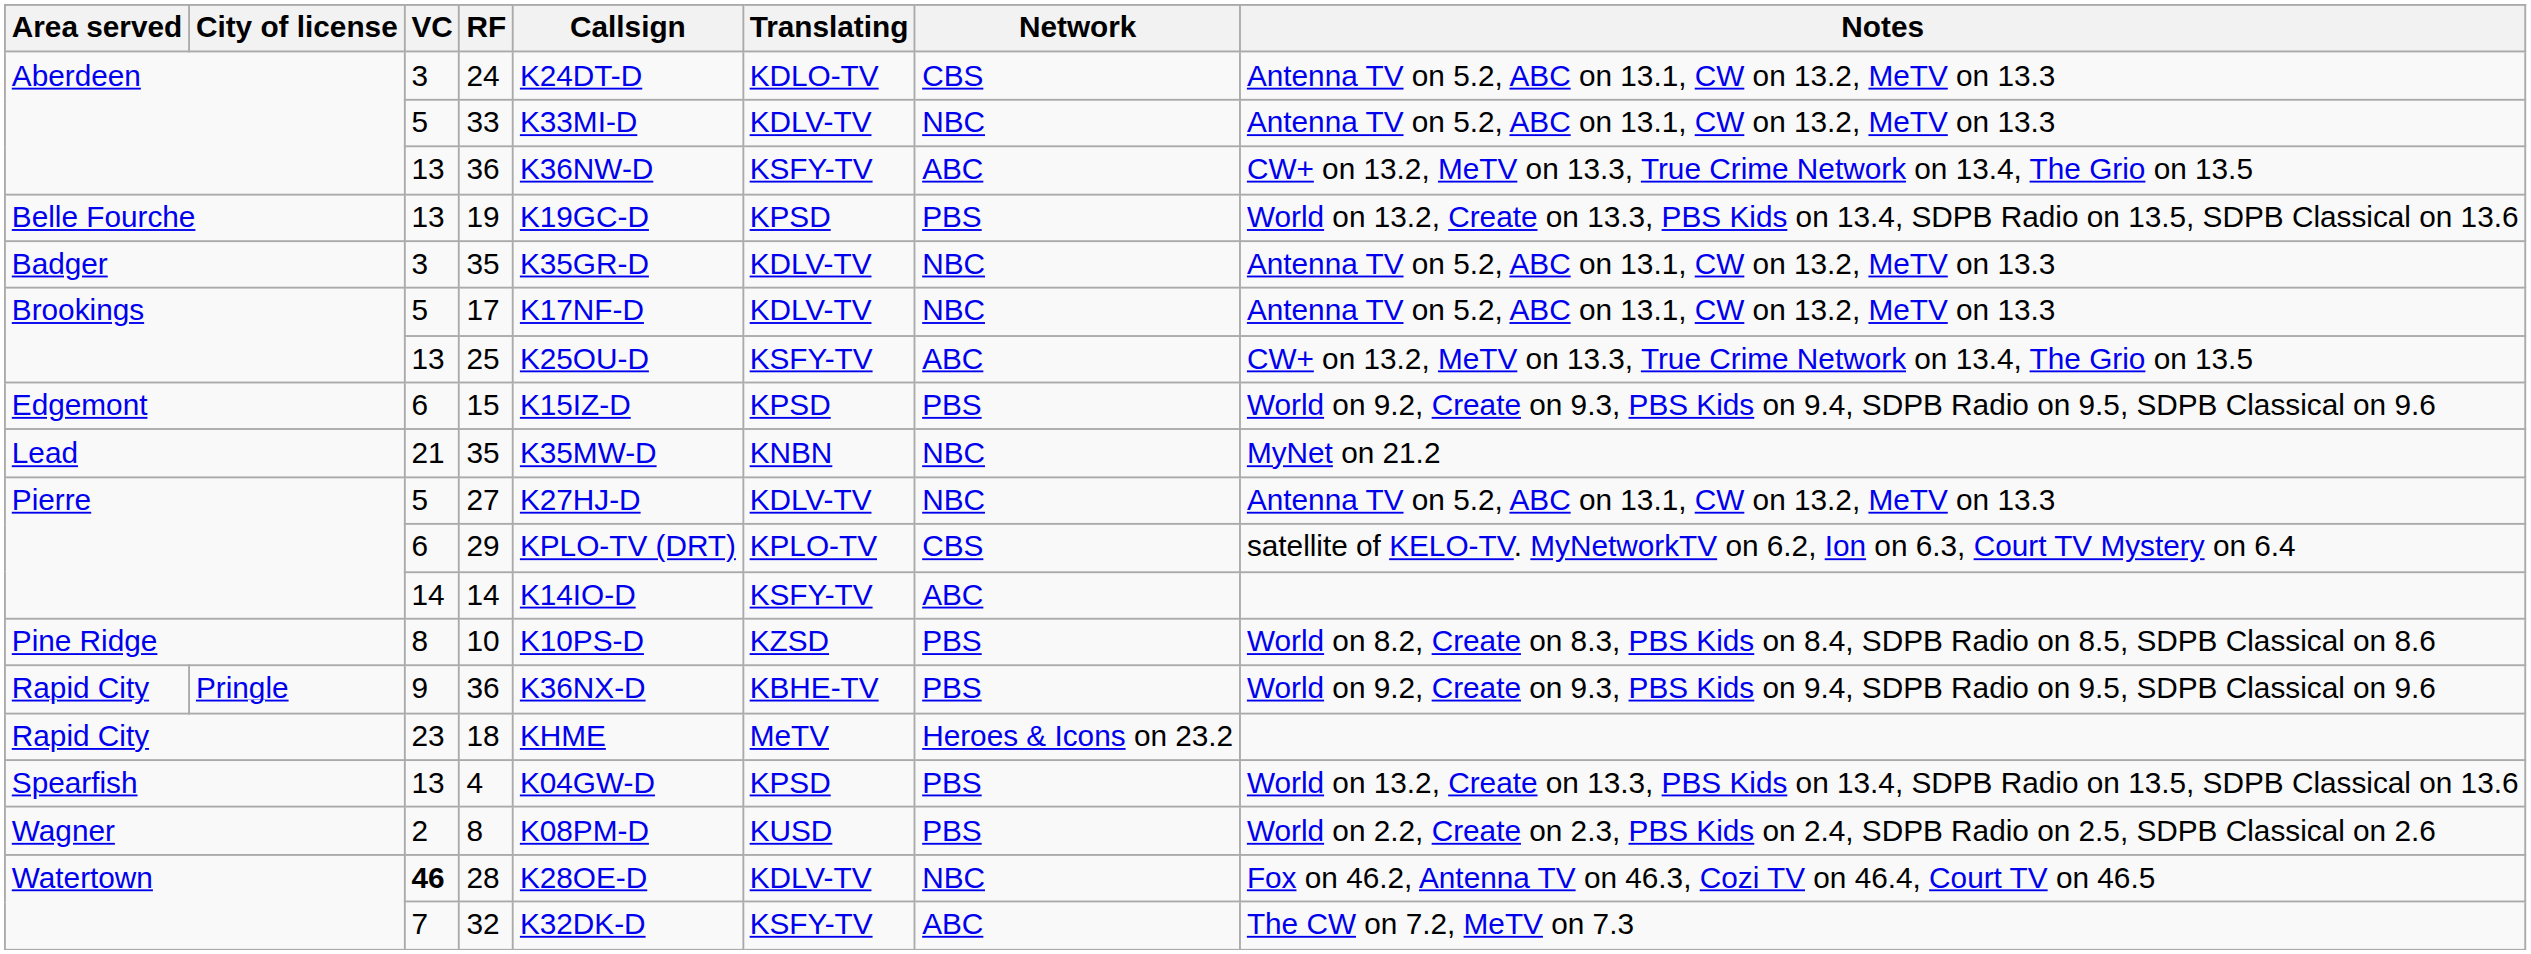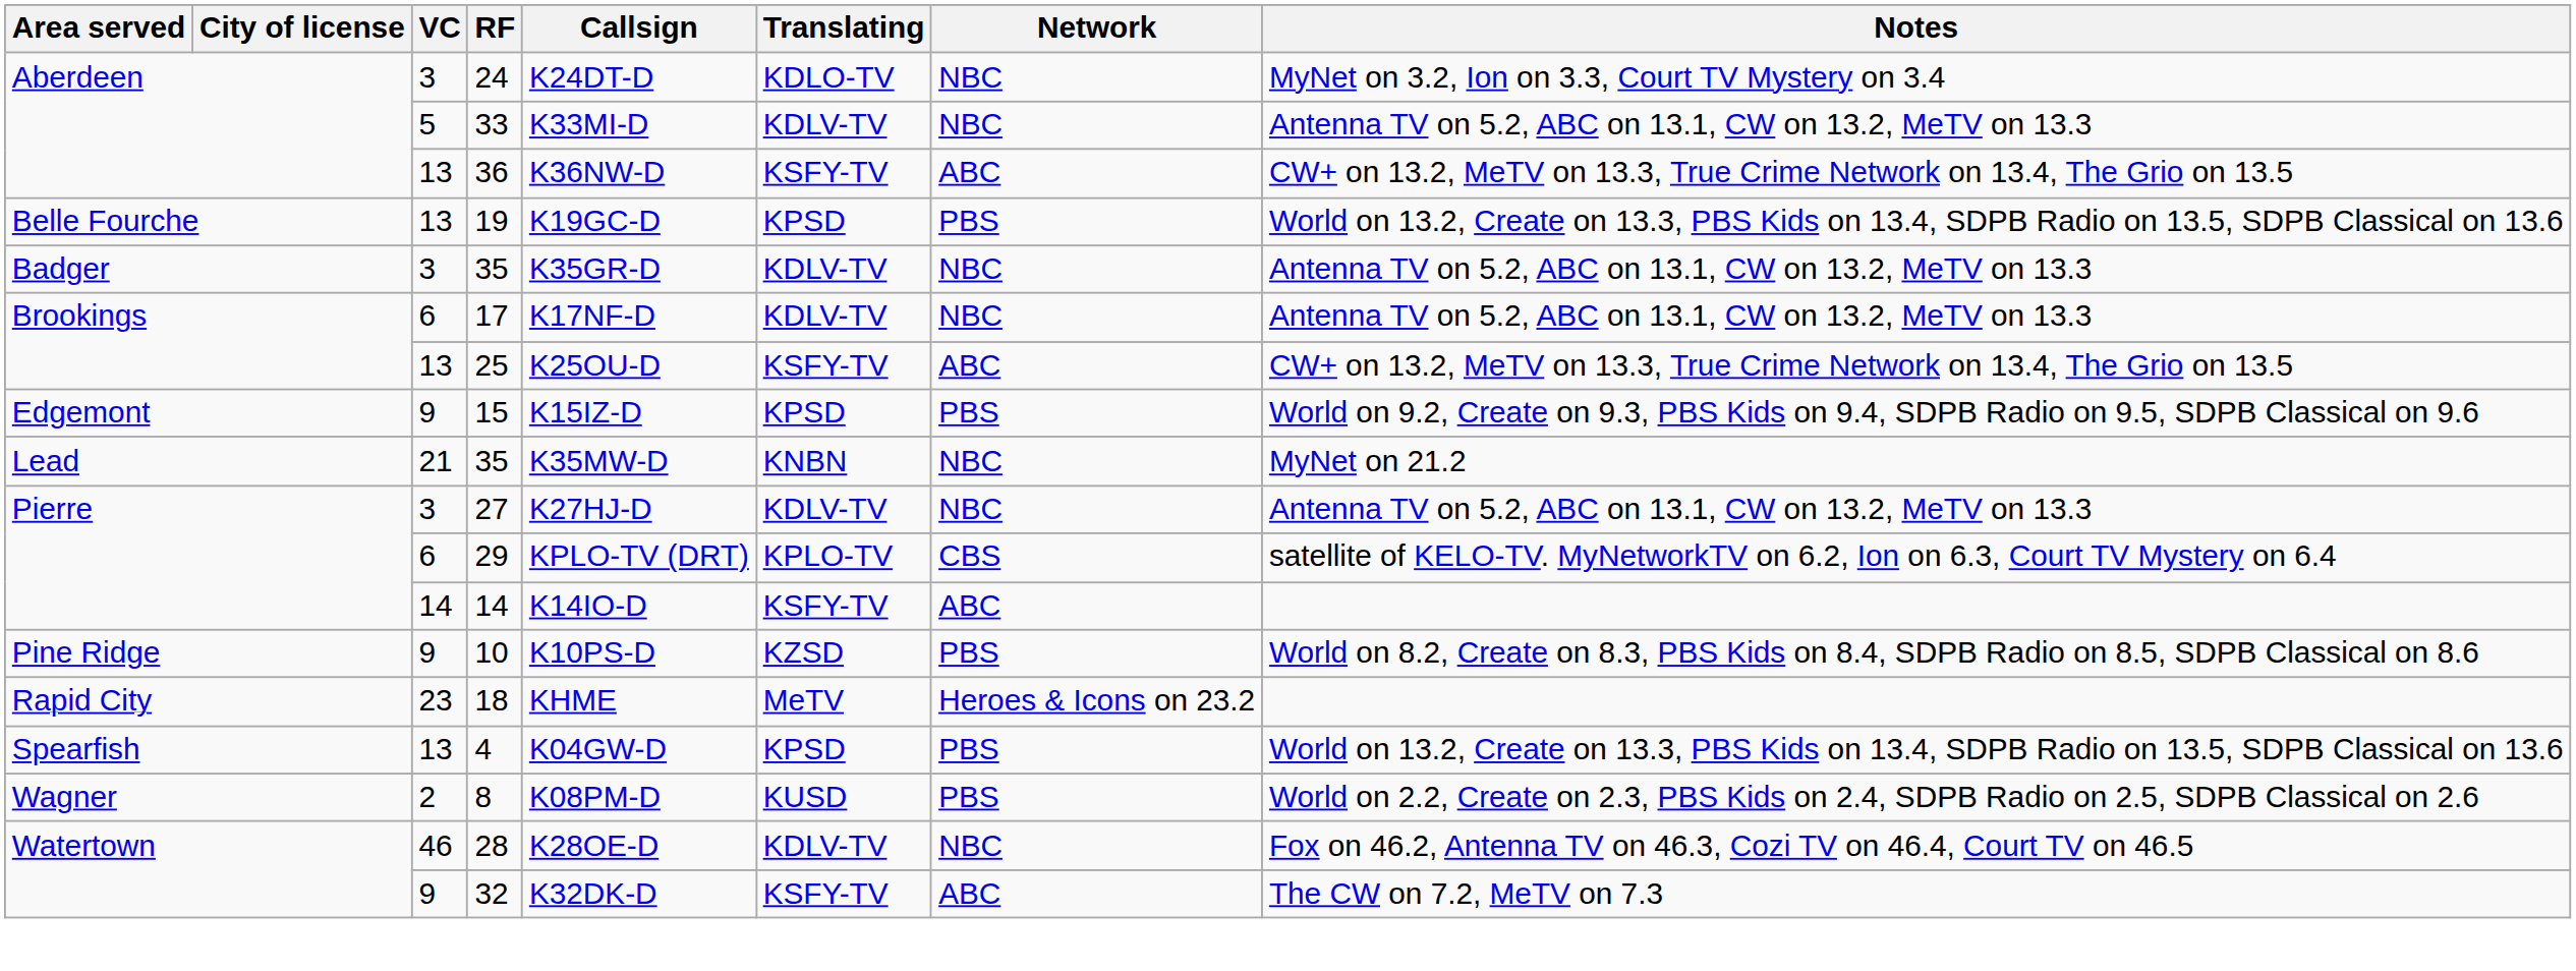24 | Network: CBS -> NBC
24 | Notes: Antenna TV on 5.2, ABC on 13.1, CW on 13.2, MeTV on 13.3 -> MyNet on 3.2, Ion on 3.3, Court TV Mystery on 3.4
17 | VC: 5 -> 6
15 | VC: 6 -> 9
27 | VC: 5 -> 3
10 | VC: 8 -> 9
- row: Rapid City | Pringle | 9 | 36 | K36NX-D | KBHE-TV | PBS | World on 9.2, Create on 9.3, PBS Kids on 9.4, SDPB Radio on 9.5, SDPB Classical on 9.6
28 | VC: bold -> normal
32 | VC: 7 -> 9
